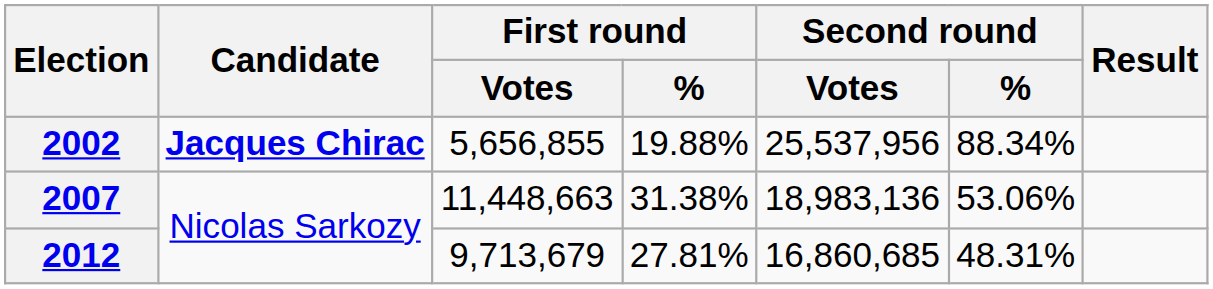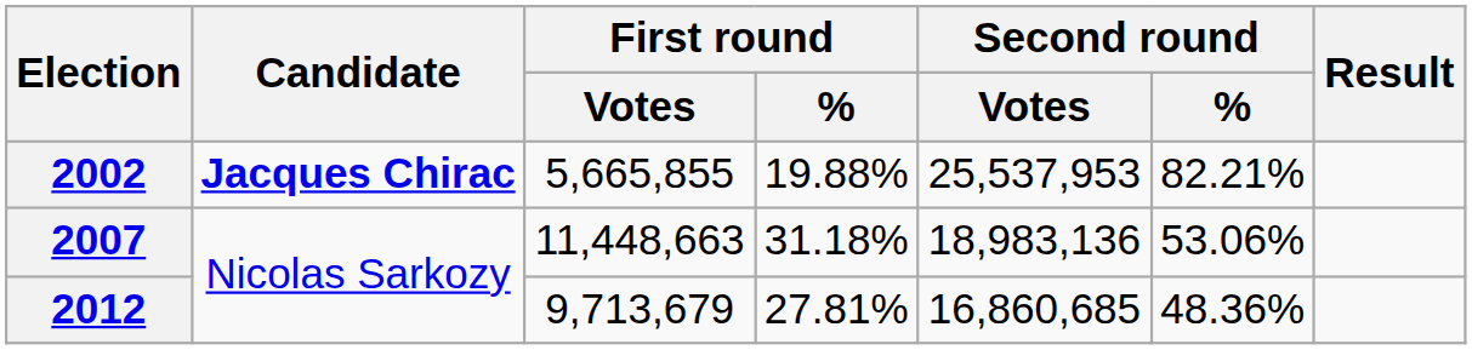2002 | First round / Votes: 5,656,855 -> 5,665,855
2002 | Second round / Votes: 25,537,956 -> 25,537,953
2002 | Second round / %: 88.34% -> 82.21%
2007 | First round / %: 31.38% -> 31.18%
2012 | Second round / %: 48.31% -> 48.36%
